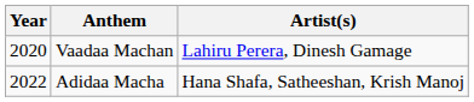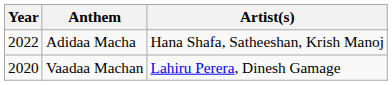rows swapped: Vaadaa Machan <-> Adidaa Macha
